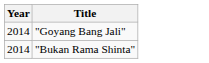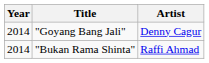+ column: Artist | Denny Cagur | Raffi Ahmad
